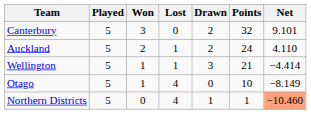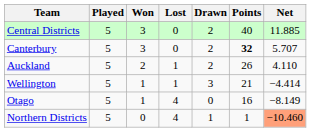+ row: Central Districts | 5 | 3 | 0 | 2 | 40 | 11.885
Canterbury | Points: normal -> bold
Canterbury | Net: 9.101 -> 5.707
Auckland | Points: 24 -> 26
Otago | Points: 10 -> 16
